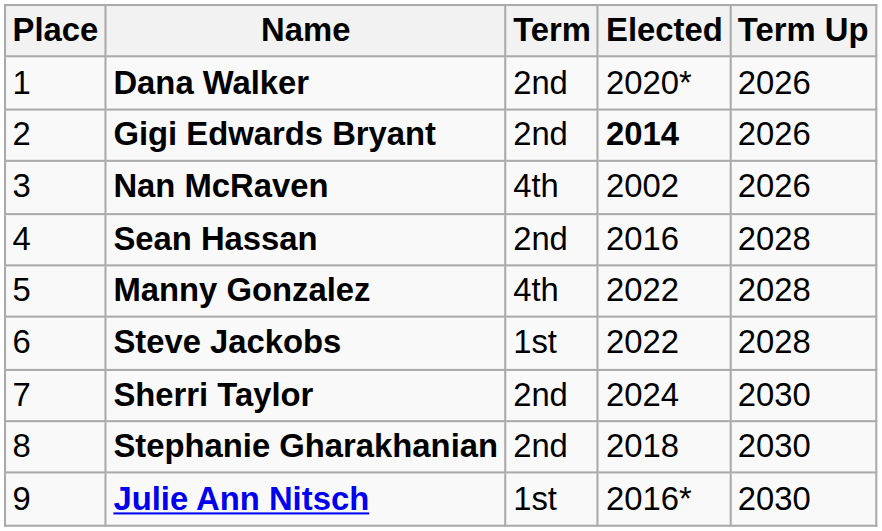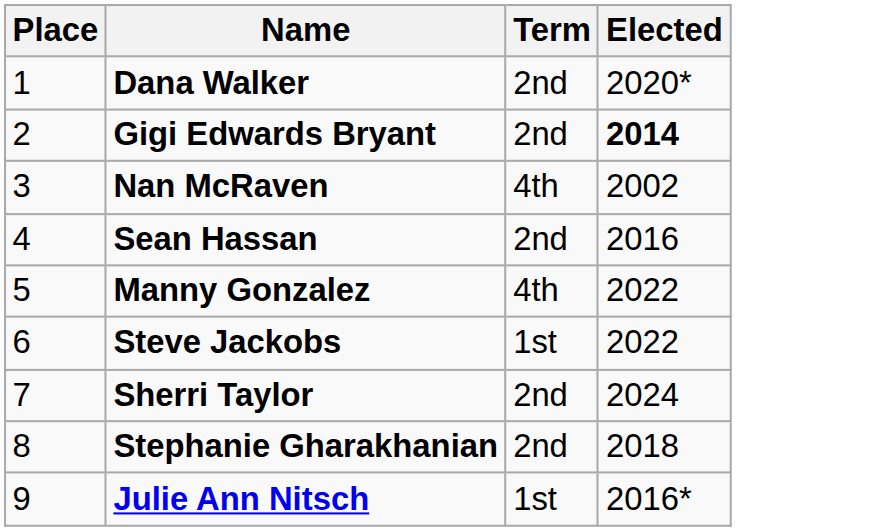- column: Term Up | 2026 | 2026 | 2026 | 2028 | 2028 | 2028 | 2030 | 2030 | 2030
